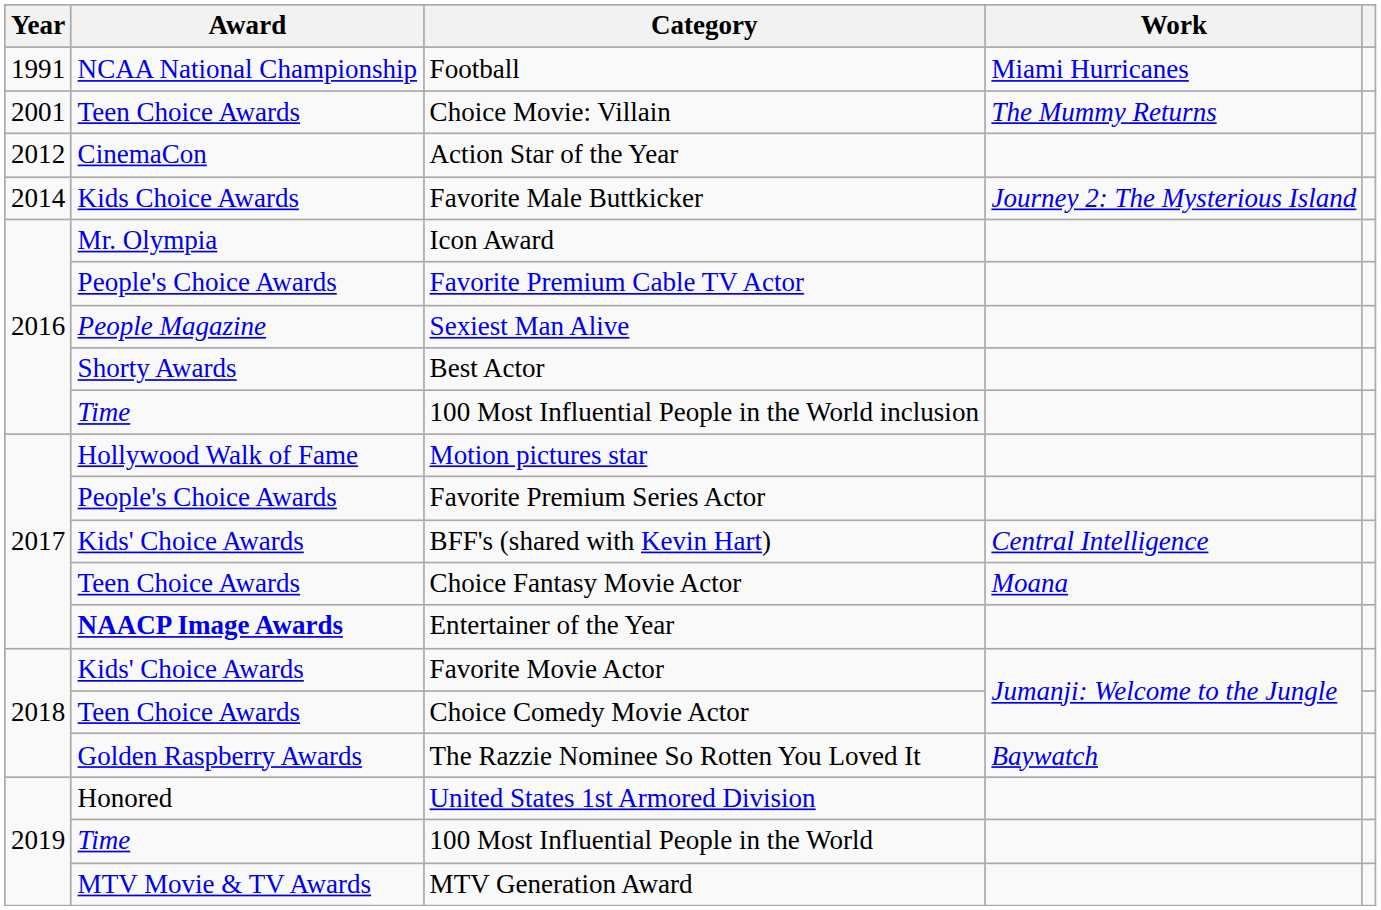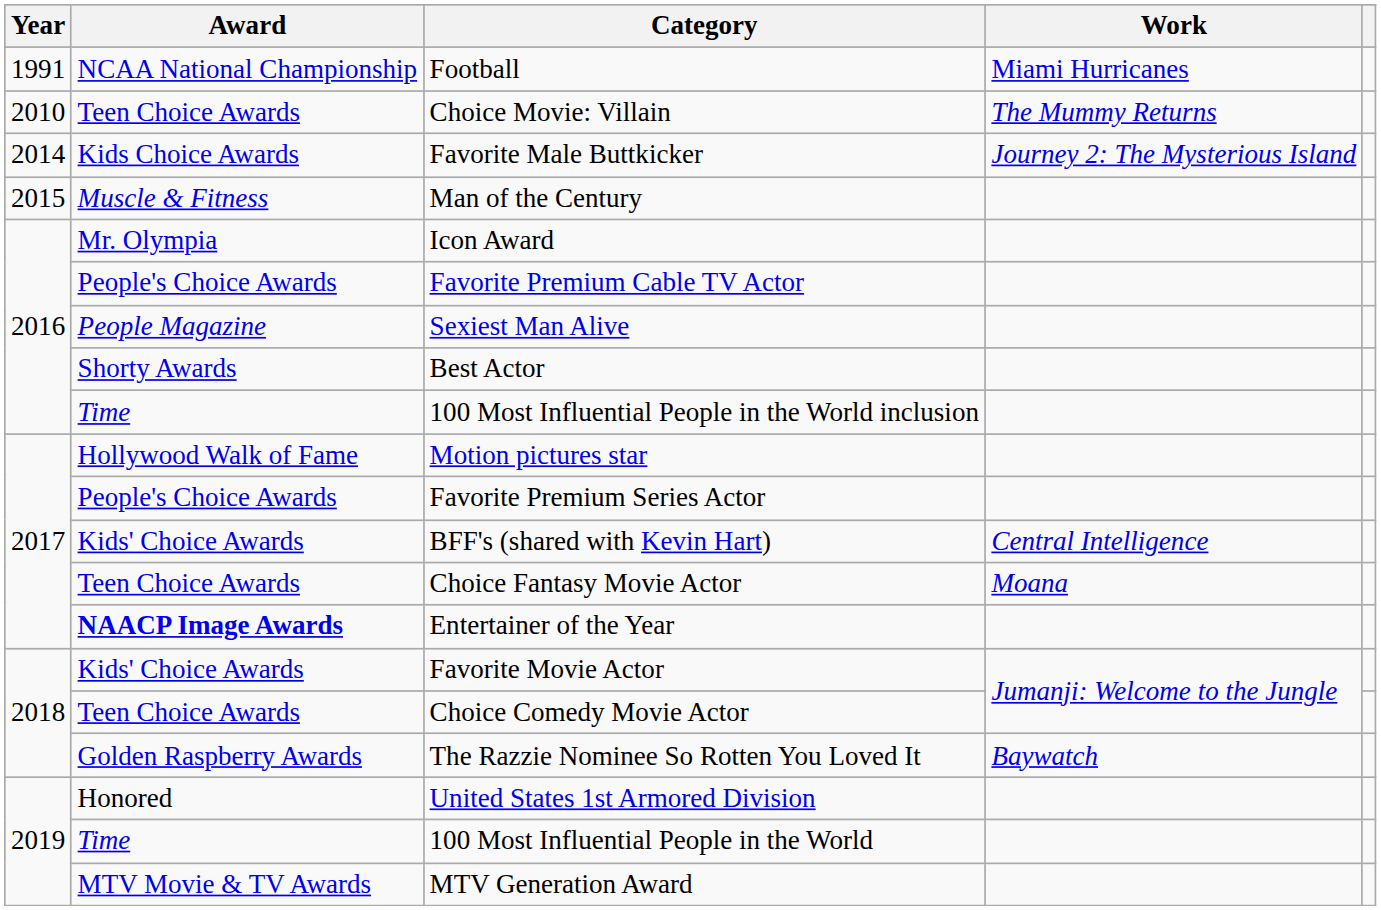Choice Movie: Villain | Year: 2001 -> 2010
- row: 2012 | CinemaCon | Action Star of the Year
+ row: 2015 | Muscle & Fitness | Man of the Century
